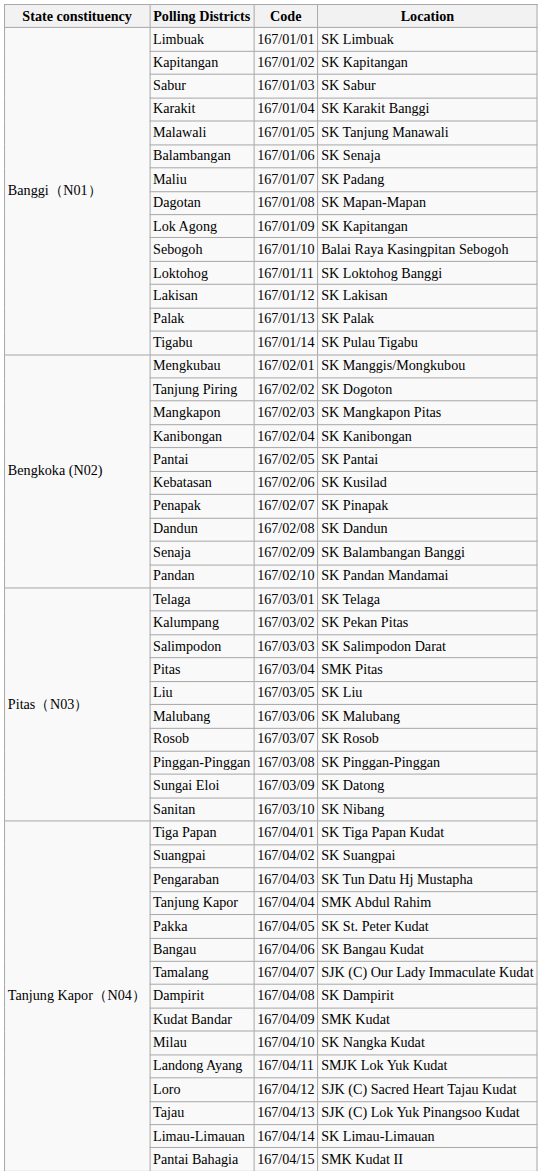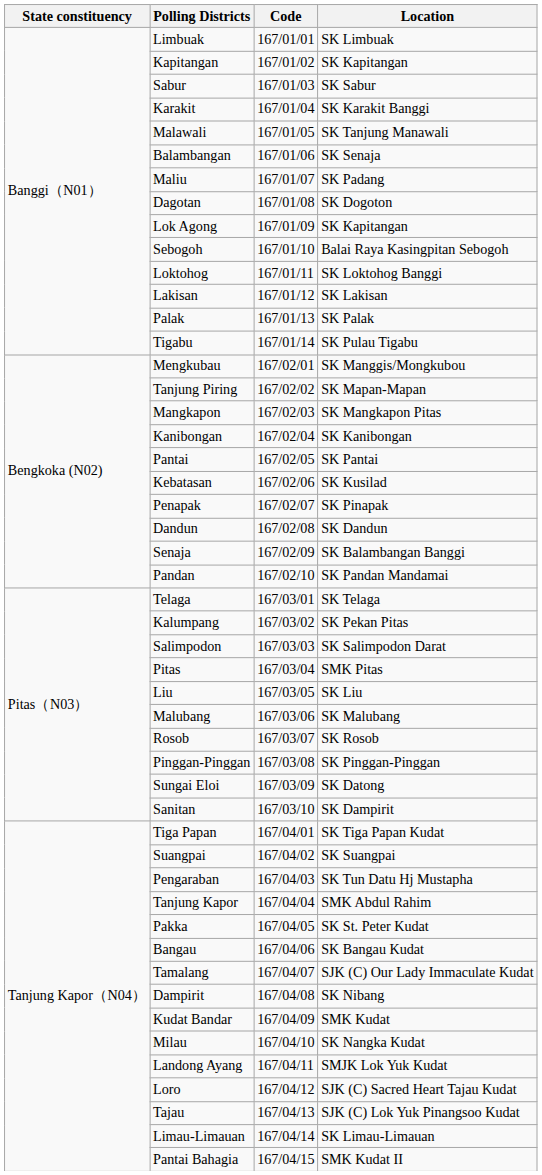Dagotan | Location: SK Mapan-Mapan -> SK Dogoton
Tanjung Piring | Location: SK Dogoton -> SK Mapan-Mapan
Sanitan | Location: SK Nibang -> SK Dampirit
Dampirit | Location: SK Dampirit -> SK Nibang
